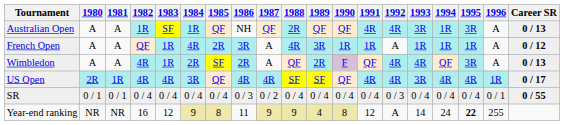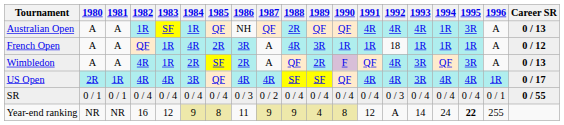Australian Open | 1993: 3R -> 4R
French Open | 1992: A -> 18
Wimbledon | 1993: 4R -> 3R
